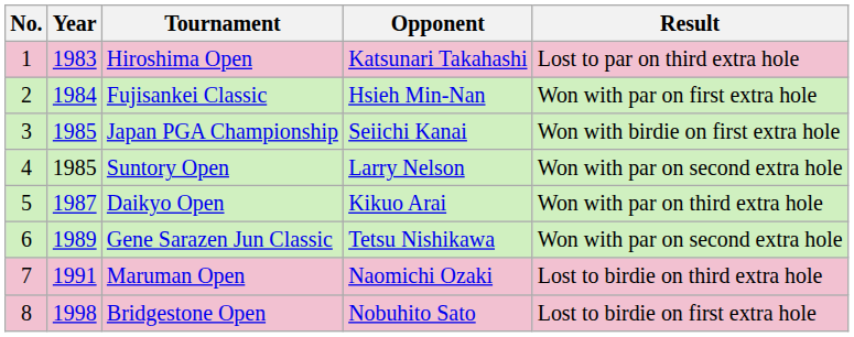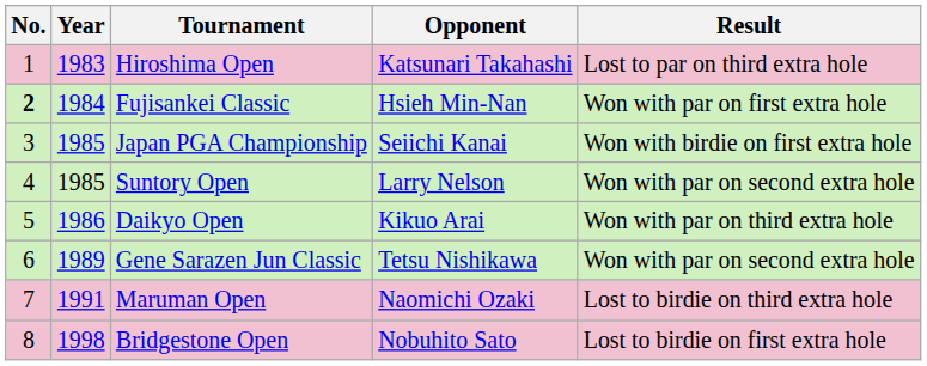Fujisankei Classic | No.: normal -> bold
Daikyo Open | Year: 1987 -> 1986
